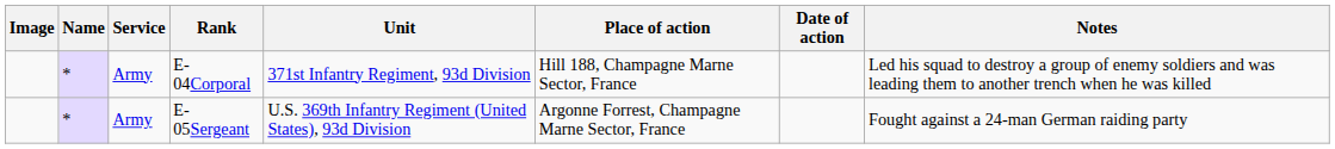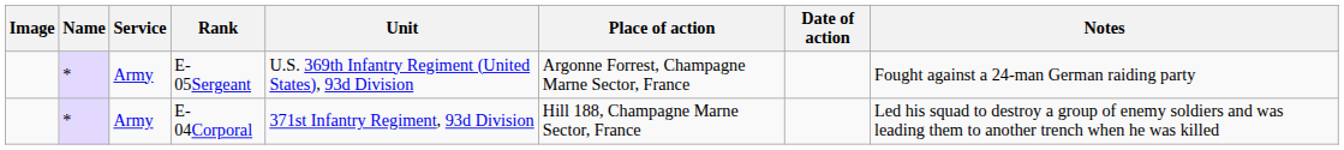rows swapped: E-04Corporal <-> E-05Sergeant
